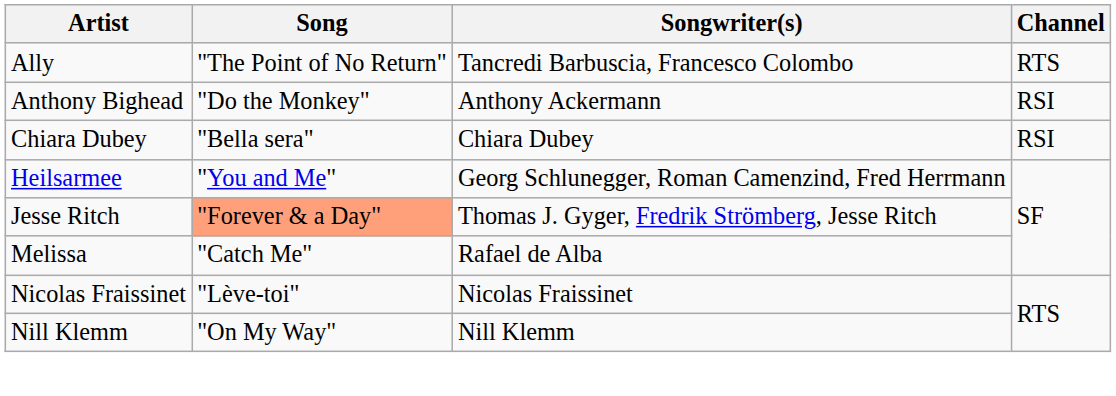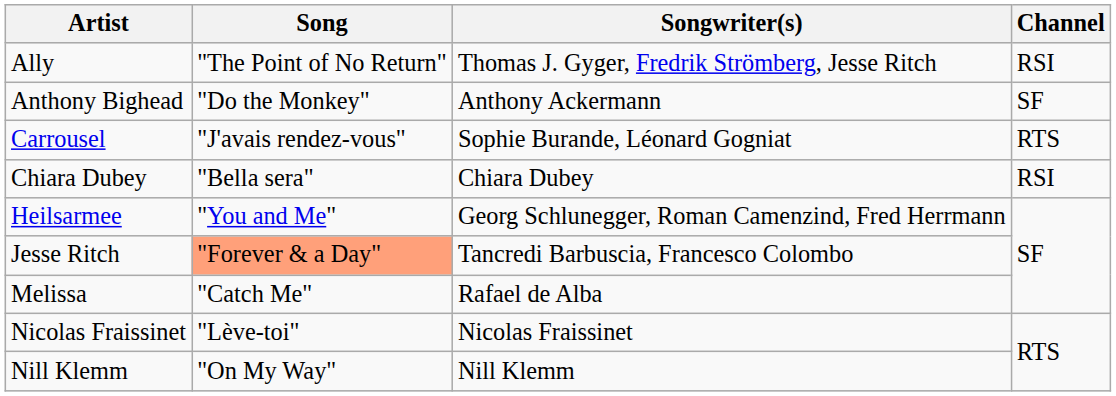Ally | Songwriter(s): Tancredi Barbuscia, Francesco Colombo -> Thomas J. Gyger, Fredrik Strömberg, Jesse Ritch
Ally | Channel: RTS -> RSI
Anthony Bighead | Channel: RSI -> SF
+ row: Carrousel | "J'avais rendez-vous" | Sophie Burande, Léonard Gogniat | RTS
Jesse Ritch | Songwriter(s): Thomas J. Gyger, Fredrik Strömberg, Jesse Ritch -> Tancredi Barbuscia, Francesco Colombo
